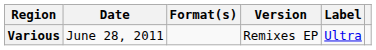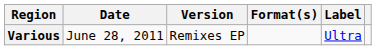columns swapped: Format(s) <-> Version
